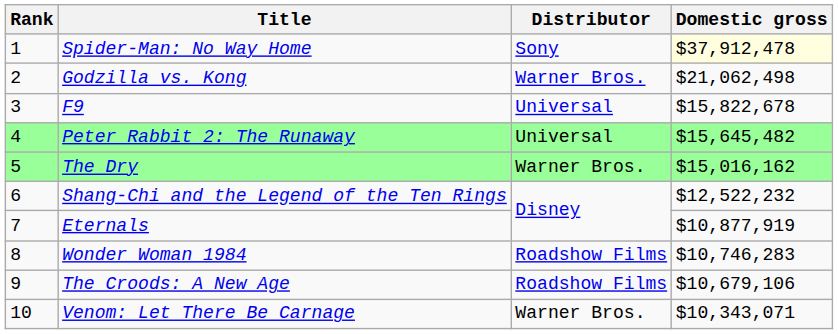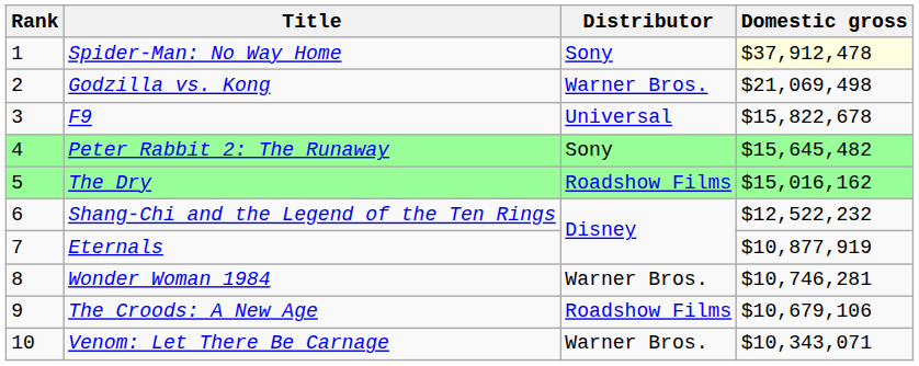Godzilla vs. Kong | Domestic gross: $21,062,498 -> $21,069,498
Peter Rabbit 2: The Runaway | Distributor: Universal -> Sony
The Dry | Distributor: Warner Bros. -> Roadshow Films
Wonder Woman 1984 | Distributor: Roadshow Films -> Warner Bros.
Wonder Woman 1984 | Domestic gross: $10,746,283 -> $10,746,281
